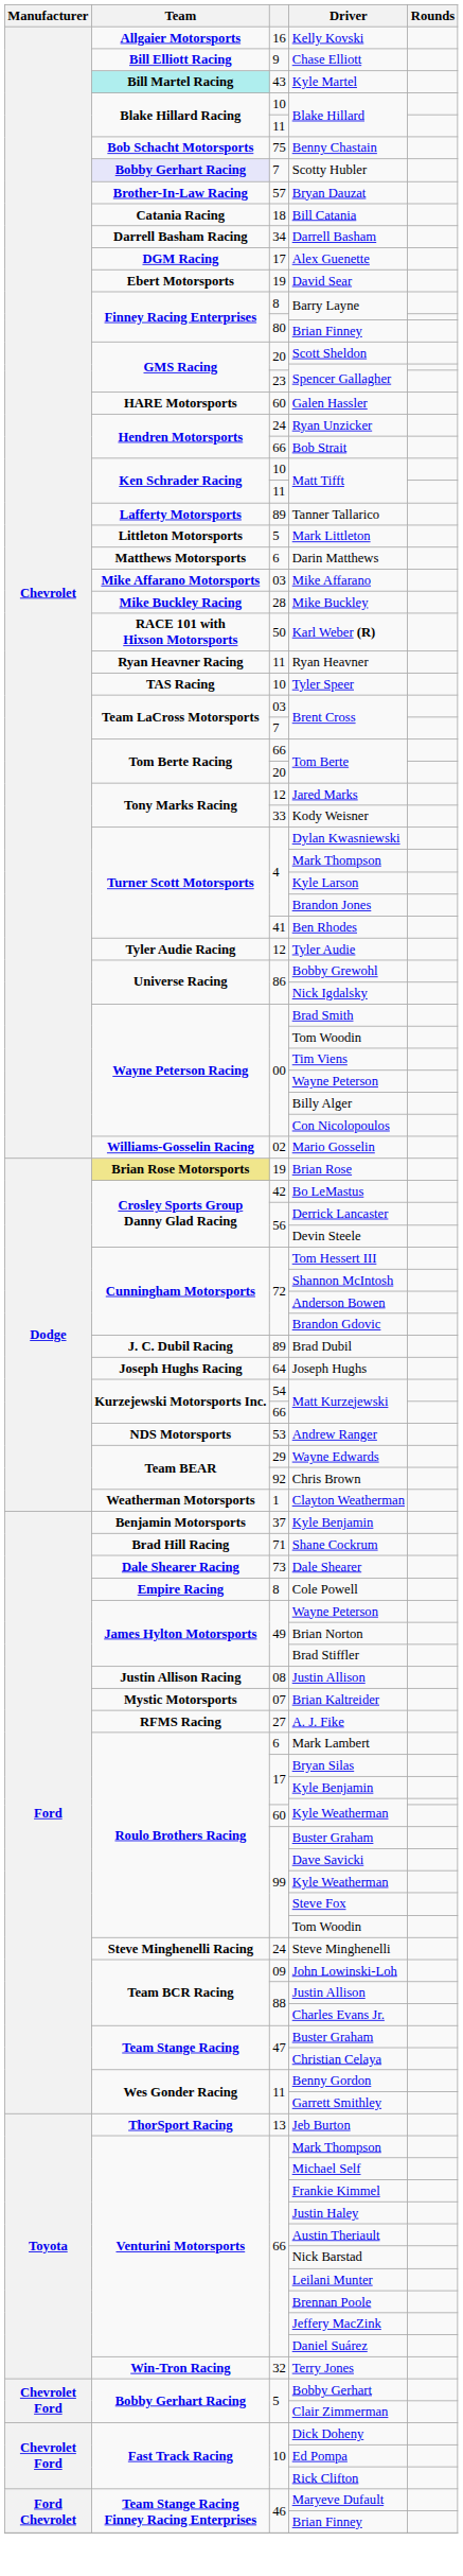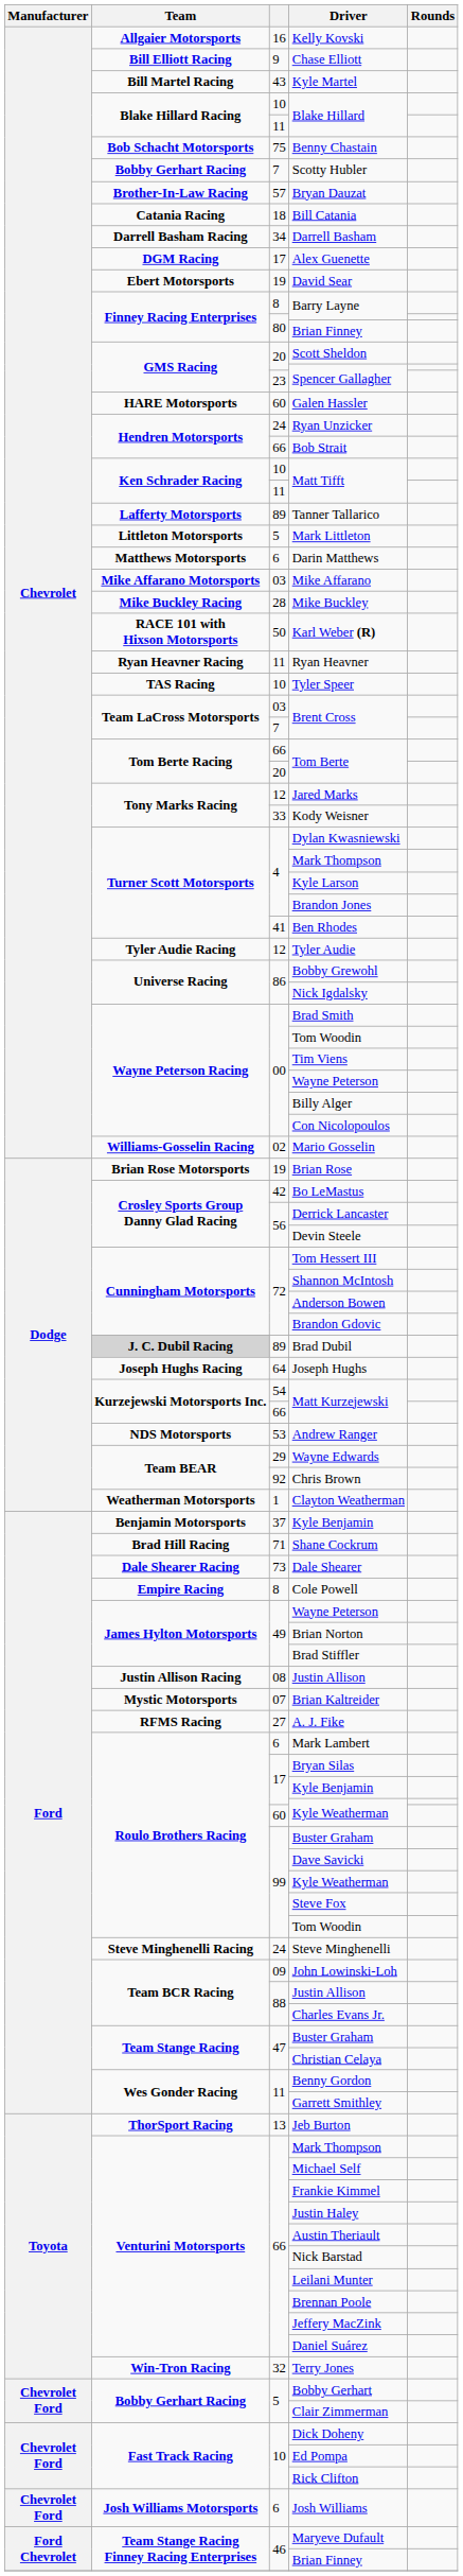Kyle Martel | Team: paleturquoise background -> no background
Scotty Hubler | Team: lavender background -> no background
Brian Rose | Team: khaki background -> no background
Brad Dubil | Team: no background -> lightgrey background
+ row: Chevrolet Ford | Josh Williams Motorsports | 6 | Josh Williams
